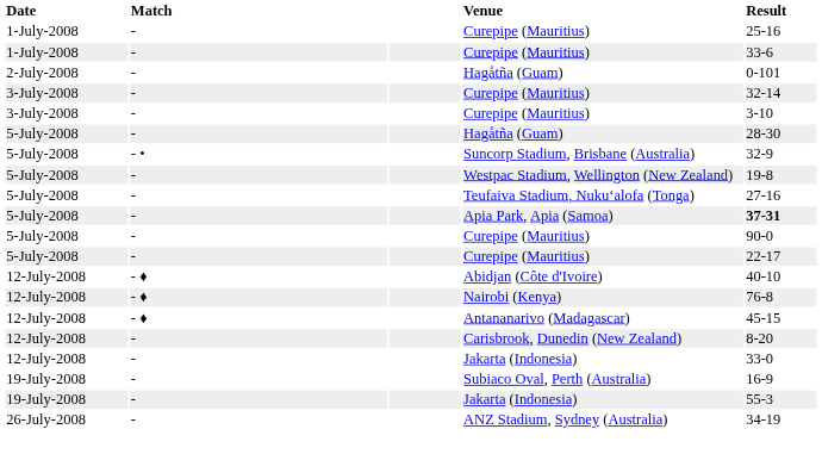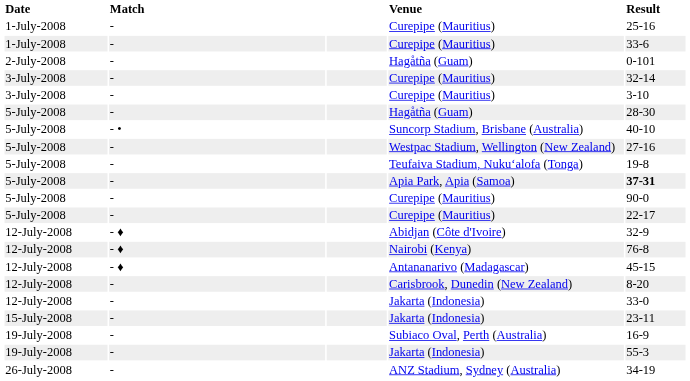Suncorp Stadium, Brisbane (Australia) | Result: 32-9 -> 40-10
Westpac Stadium, Wellington (New Zealand) | Result: 19-8 -> 27-16
Teufaiva Stadium, Nukuʻalofa (Tonga) | Result: 27-16 -> 19-8
Abidjan (Côte d'Ivoire) | Result: 40-10 -> 32-9
+ row: 15-July-2008 | - | Jakarta (Indonesia) | 23-11
